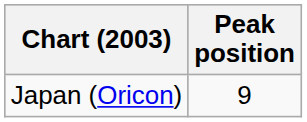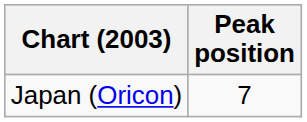Japan (Oricon) | Peak position: 9 -> 7
